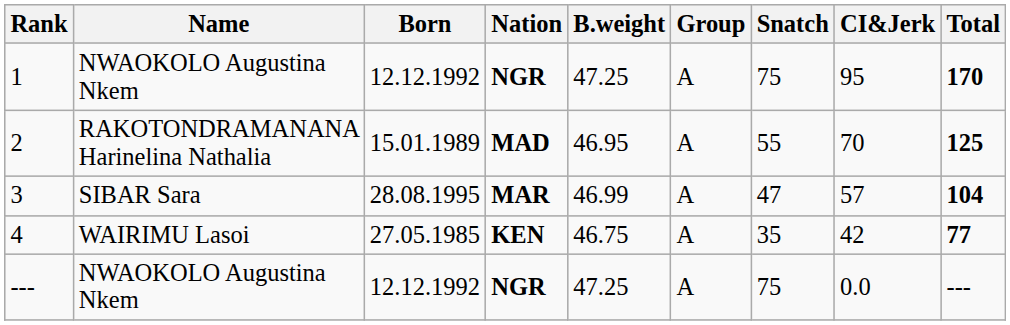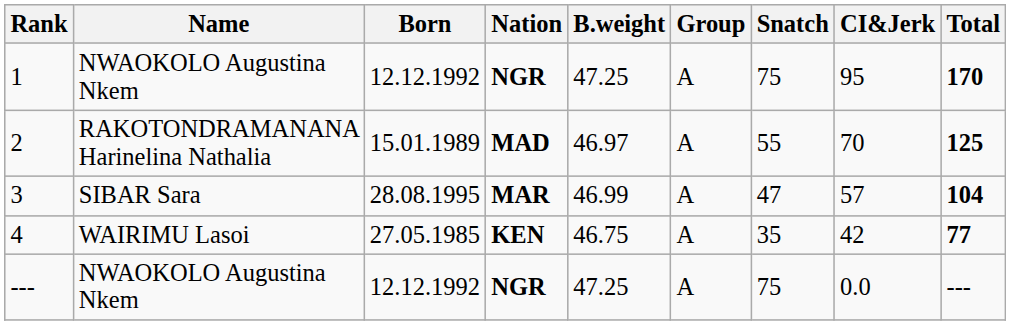2 | B.weight: 46.95 -> 46.97
